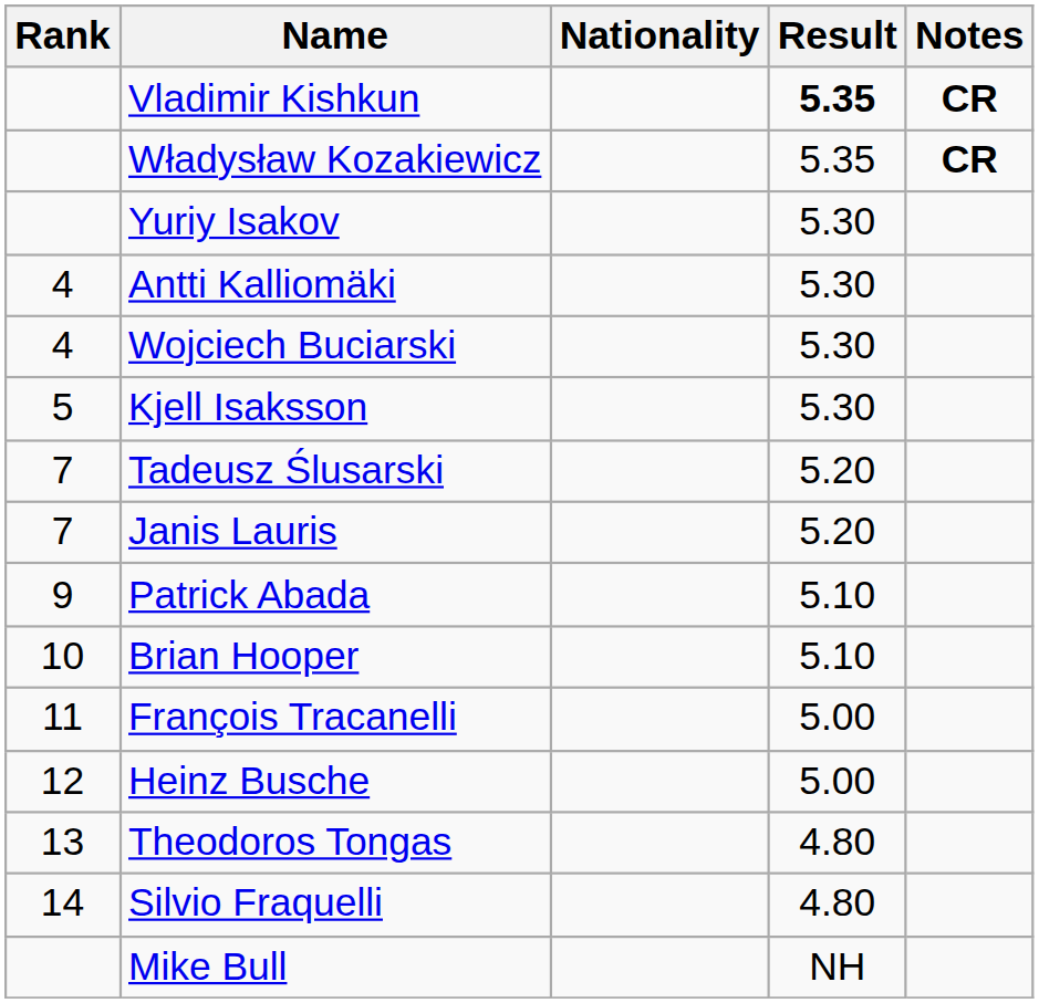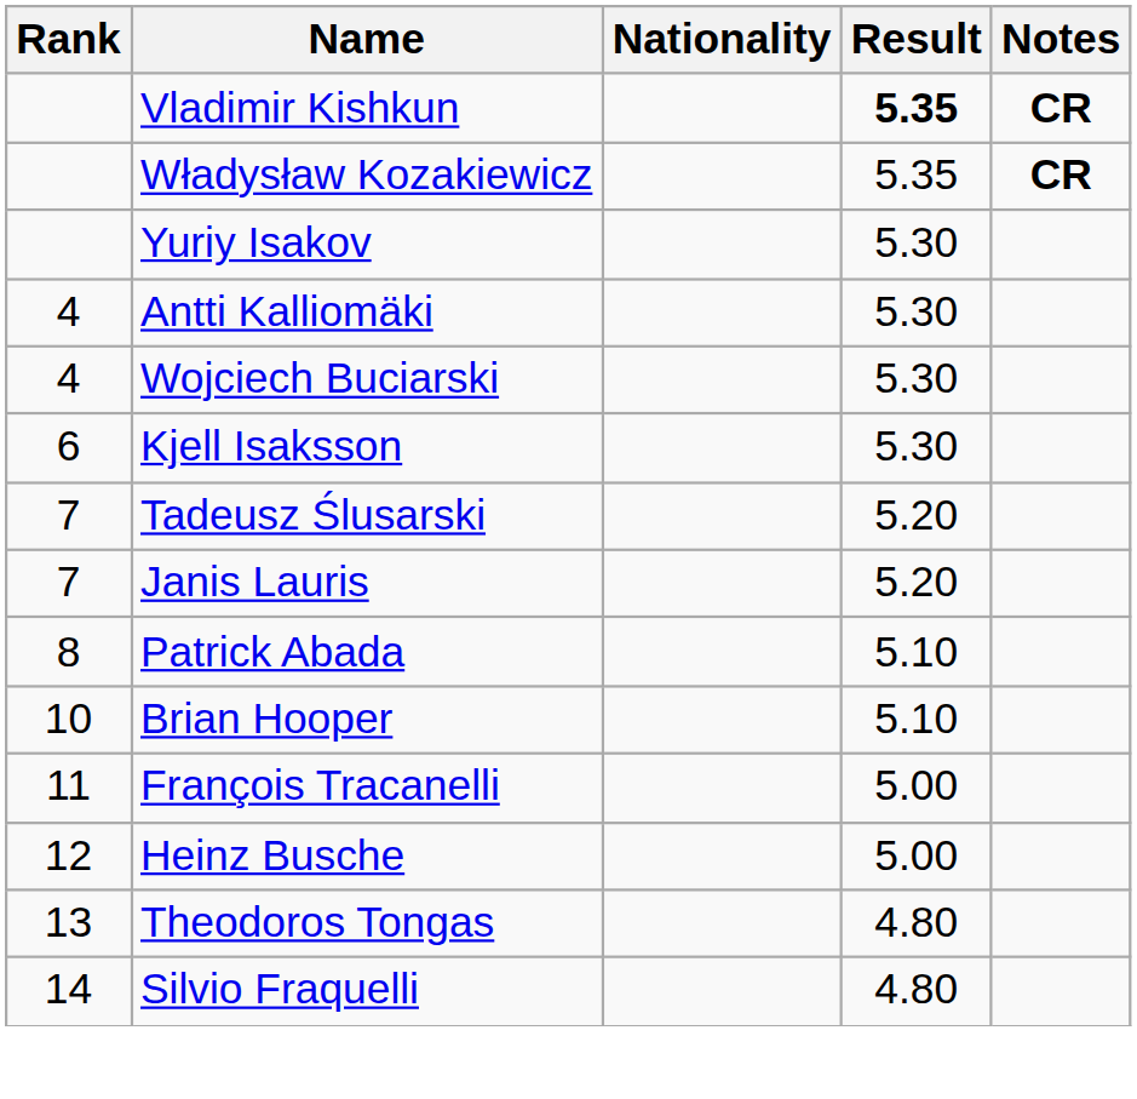Kjell Isaksson | Rank: 5 -> 6
Patrick Abada | Rank: 9 -> 8
- row: Mike Bull | NH
